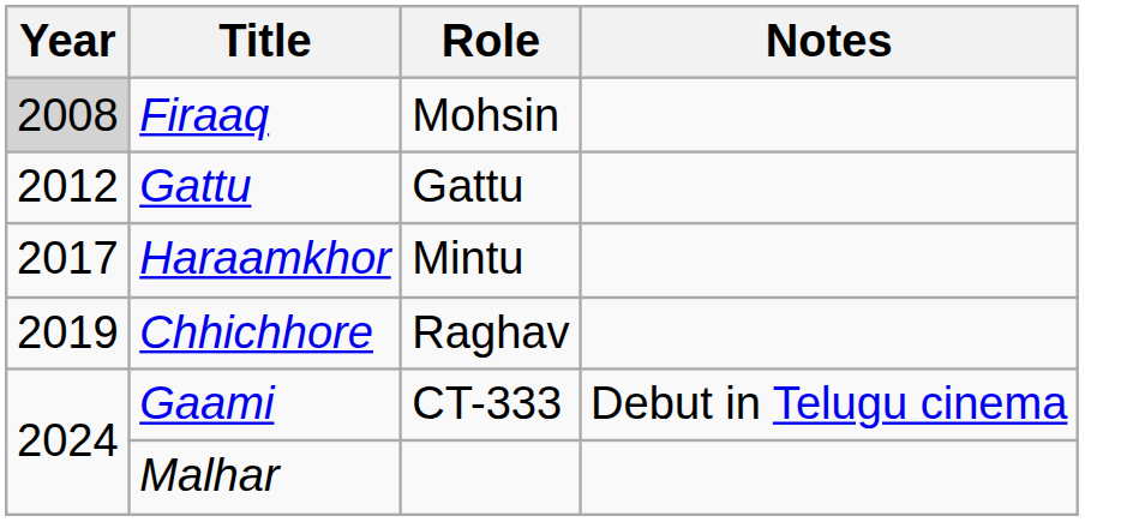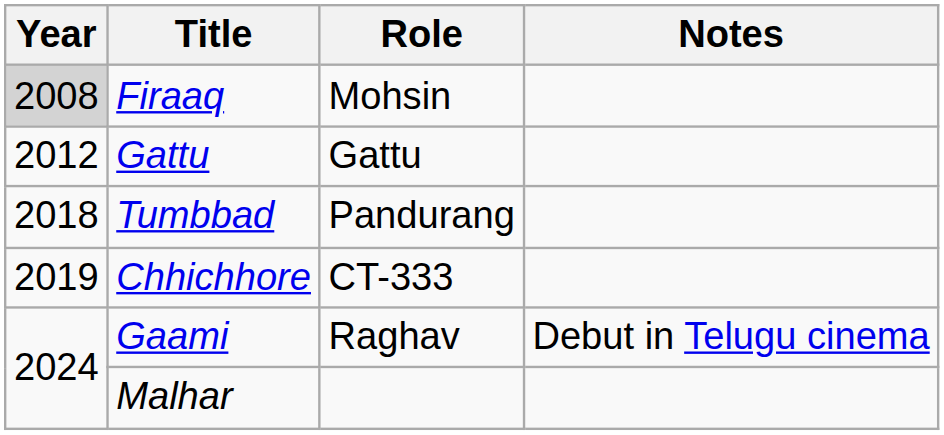- row: 2017 | Haraamkhor | Mintu
+ row: 2018 | Tumbbad | Pandurang
Chhichhore | Role: Raghav -> CT-333
Gaami | Role: CT-333 -> Raghav
